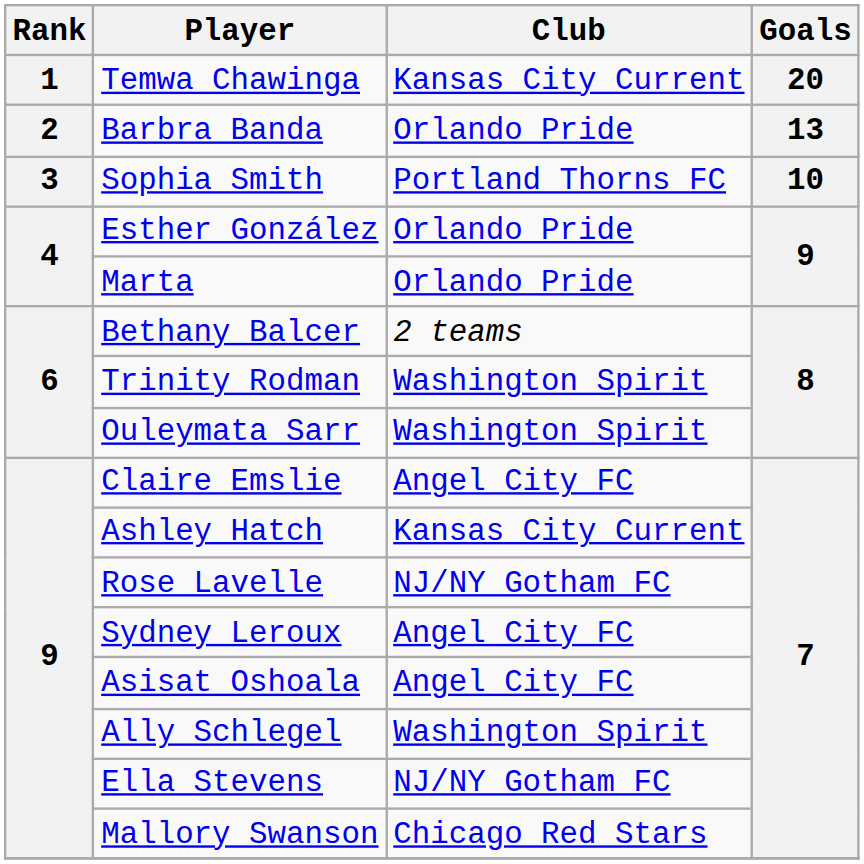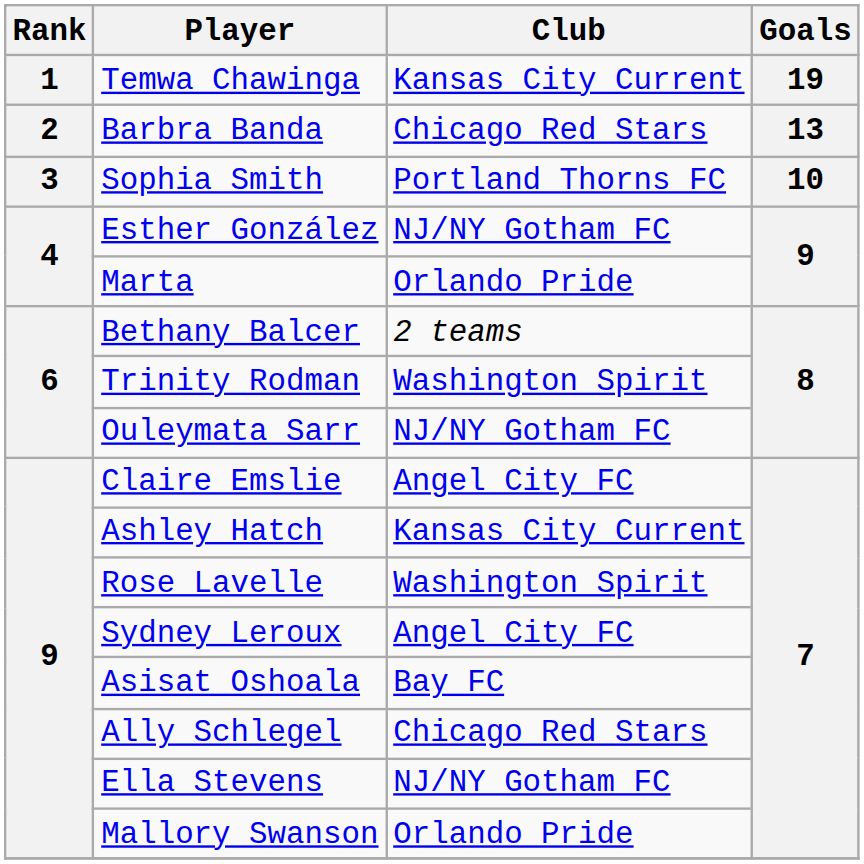Temwa Chawinga | Goals: 20 -> 19
Barbra Banda | Club: Orlando Pride -> Chicago Red Stars
Esther González | Club: Orlando Pride -> NJ/NY Gotham FC
Ouleymata Sarr | Club: Washington Spirit -> NJ/NY Gotham FC
Rose Lavelle | Club: NJ/NY Gotham FC -> Washington Spirit
Asisat Oshoala | Club: Angel City FC -> Bay FC
Ally Schlegel | Club: Washington Spirit -> Chicago Red Stars
Mallory Swanson | Club: Chicago Red Stars -> Orlando Pride
